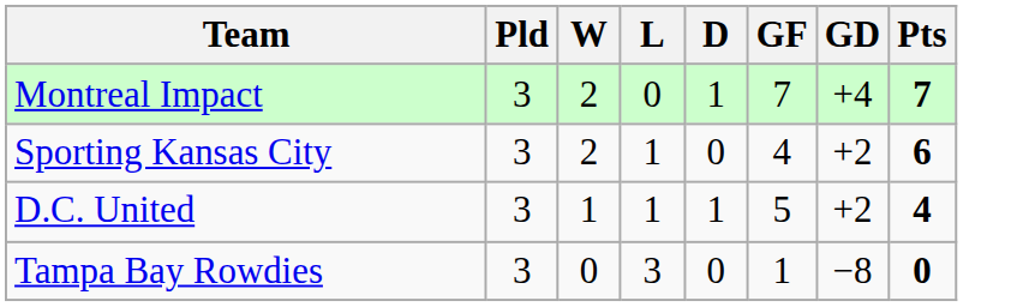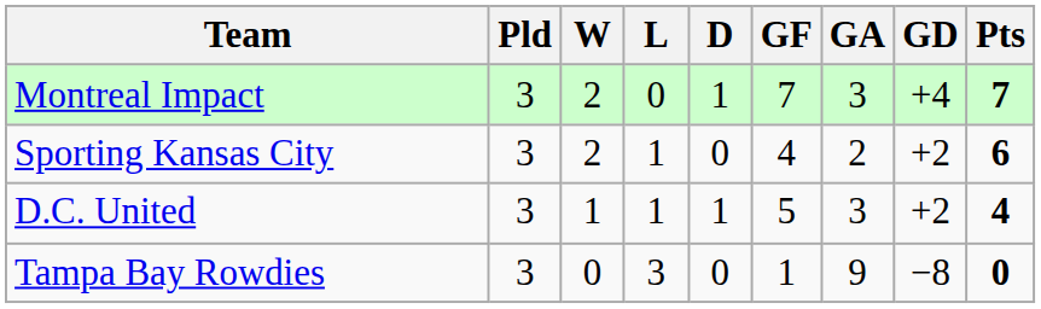+ column: GA | 3 | 2 | 3 | 9
